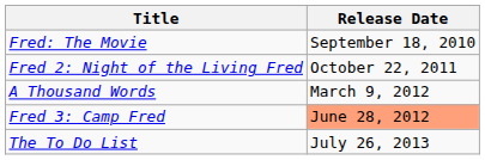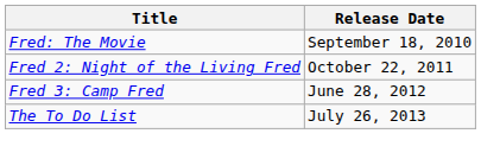- row: A Thousand Words | March 9, 2012
Fred 3: Camp Fred | Release Date: lightsalmon background -> no background
